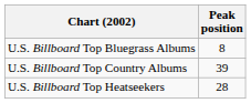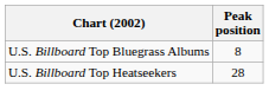- row: U.S. Billboard Top Country Albums | 39
